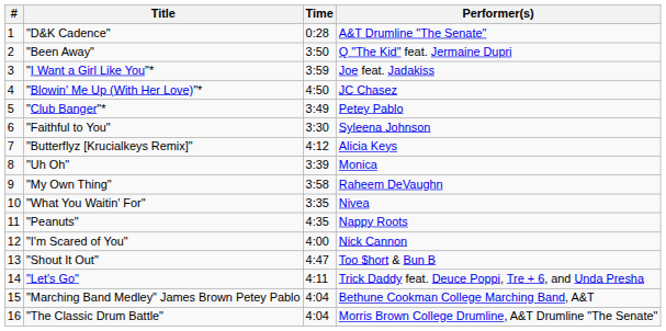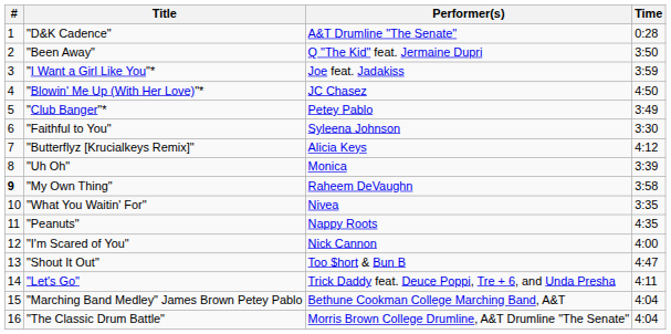columns swapped: Performer(s) <-> Time
"My Own Thing" | #: normal -> bold
